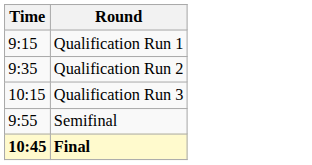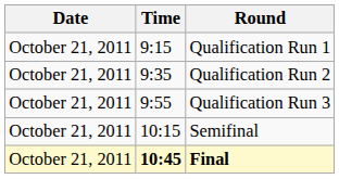+ column: Date | October 21, 2011 | October 21, 2011 | October 21, 2011 | October 21, 2011 | October 21, 2011
Qualification Run 3 | Time: 10:15 -> 9:55
Semifinal | Time: 9:55 -> 10:15
